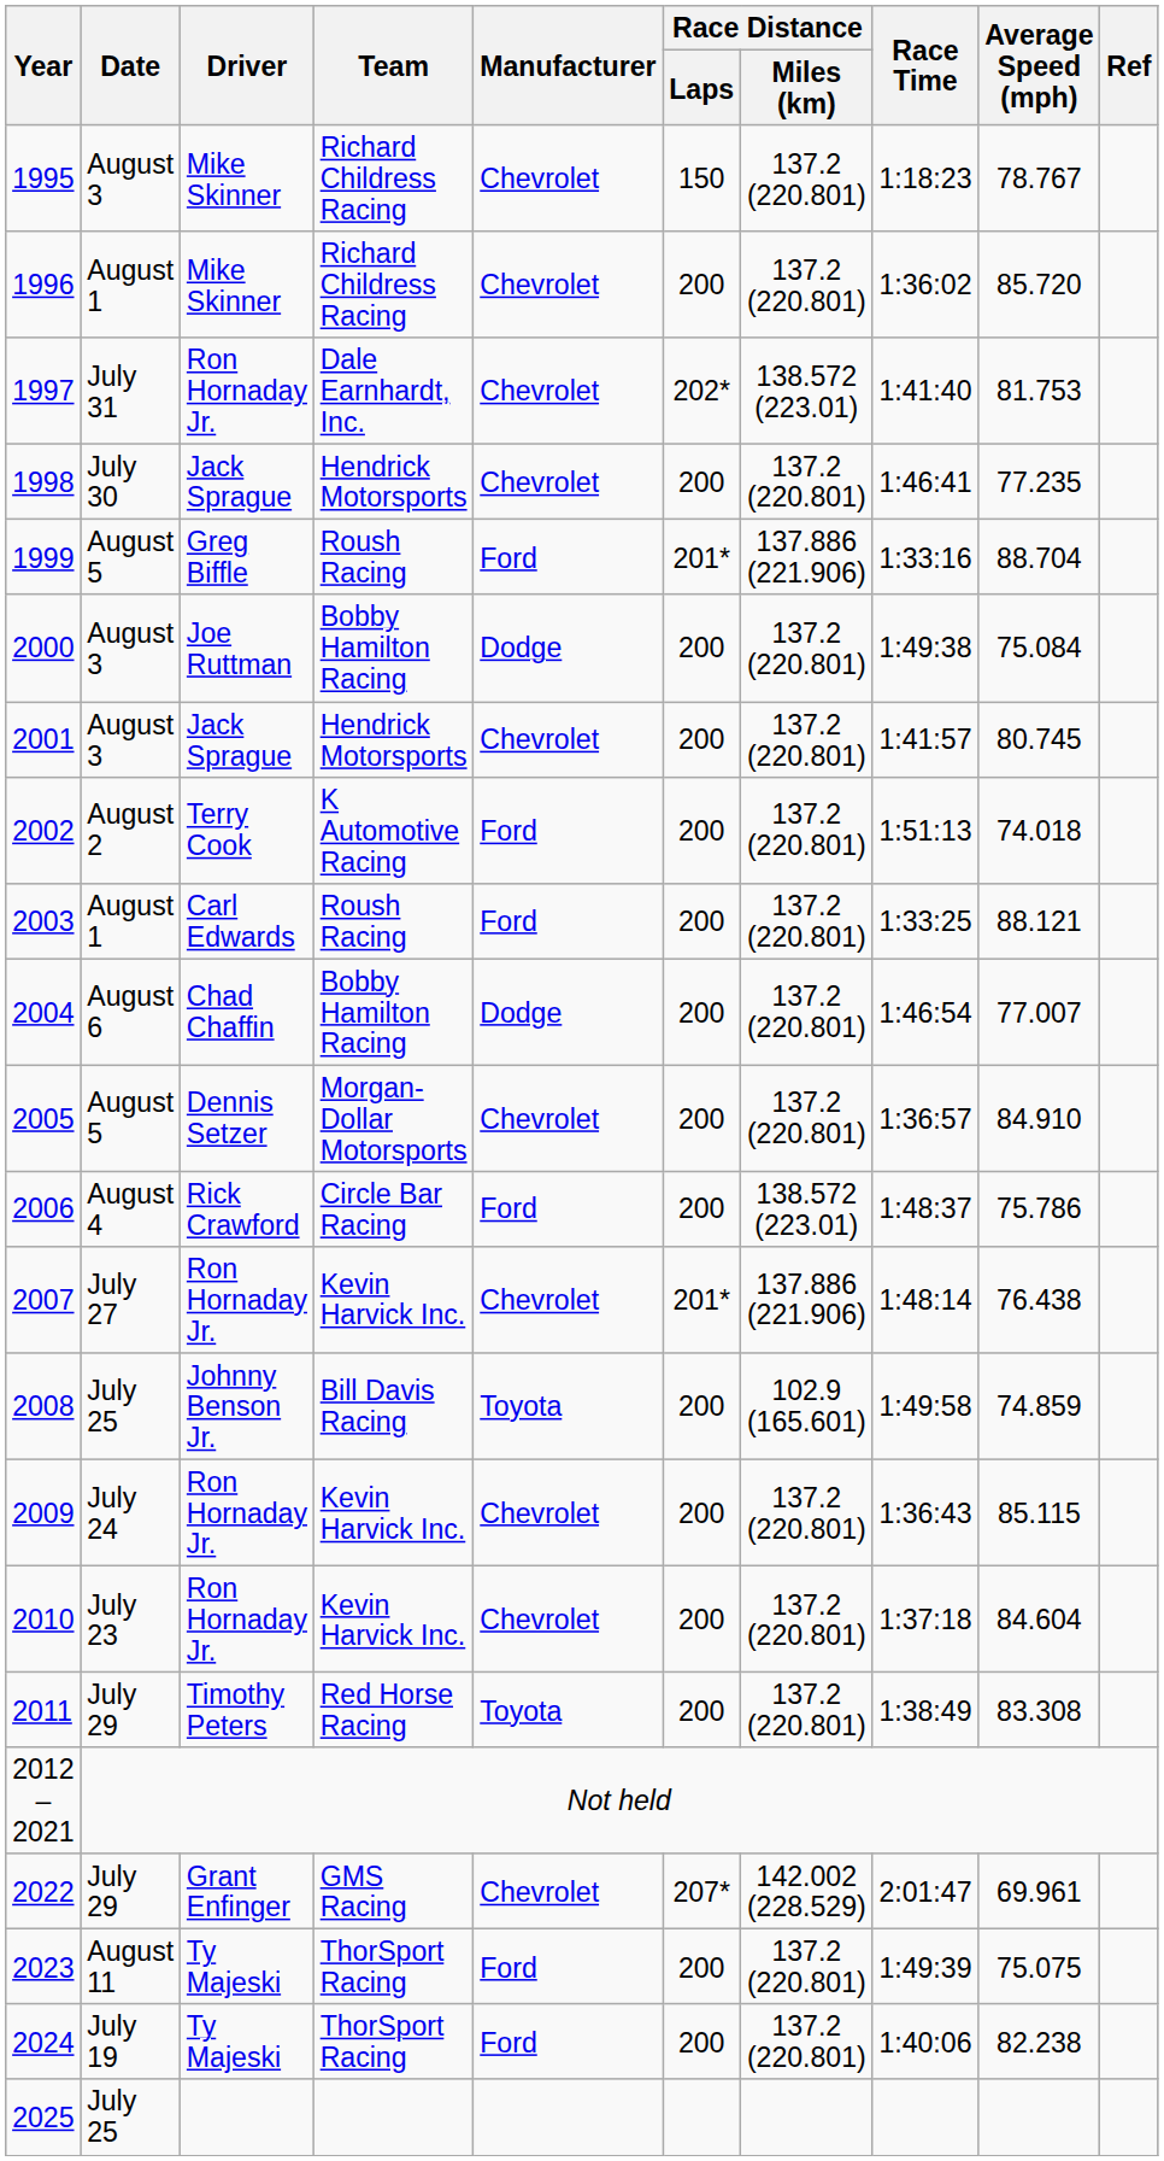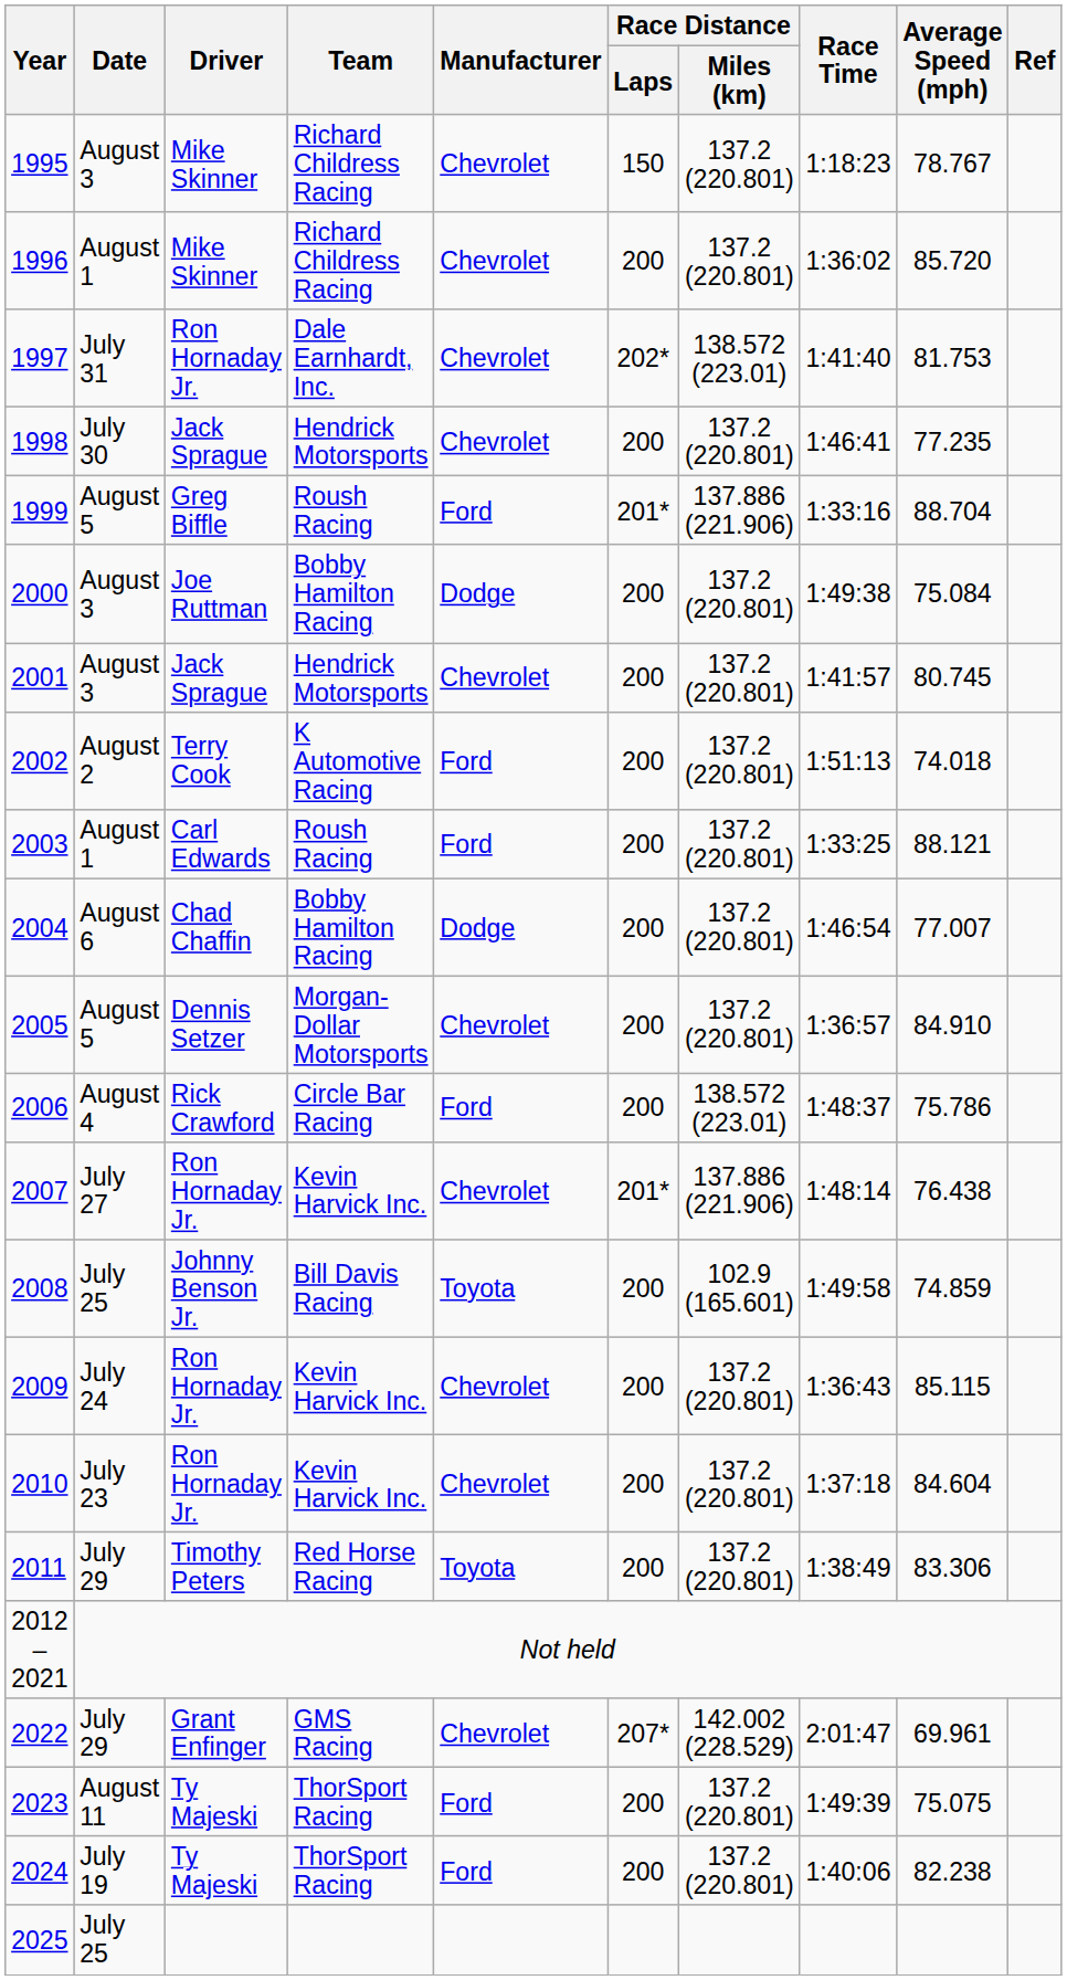2011 | Average Speed (mph): 83.308 -> 83.306
